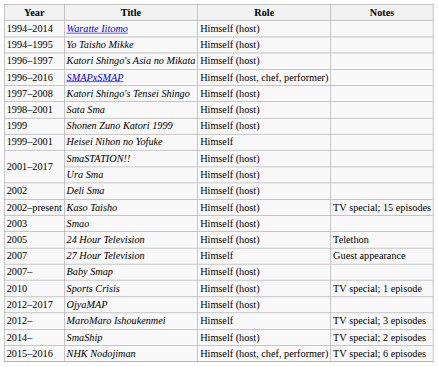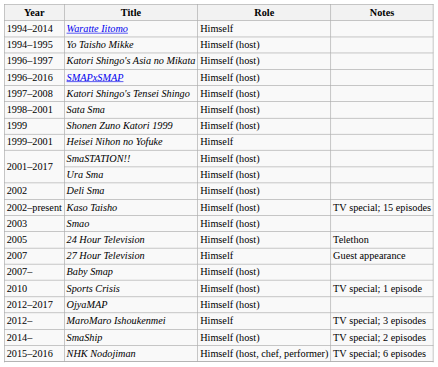Waratte Iitomo | Role: Himself (host) -> Himself
SMAPxSMAP | Role: Himself (host, chef, performer) -> Himself (host)
